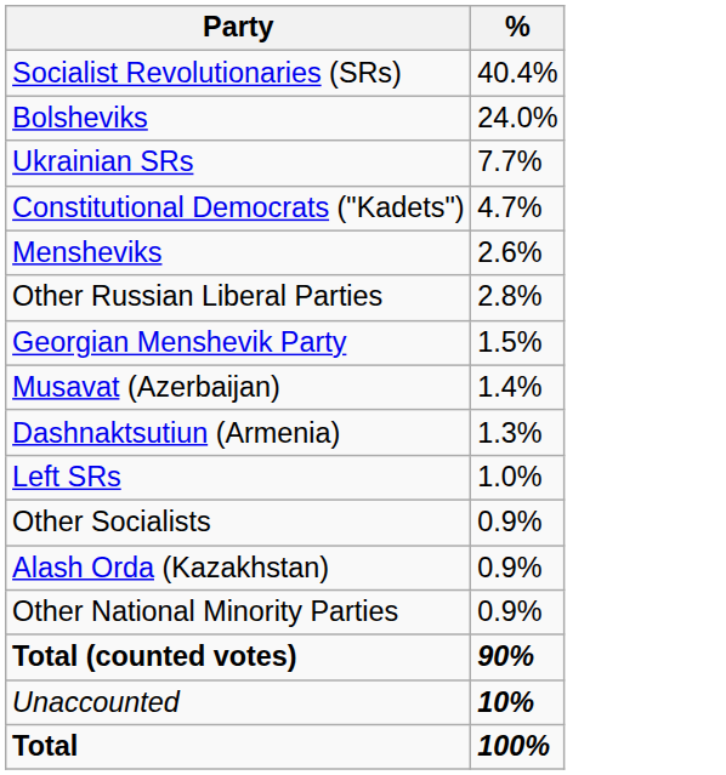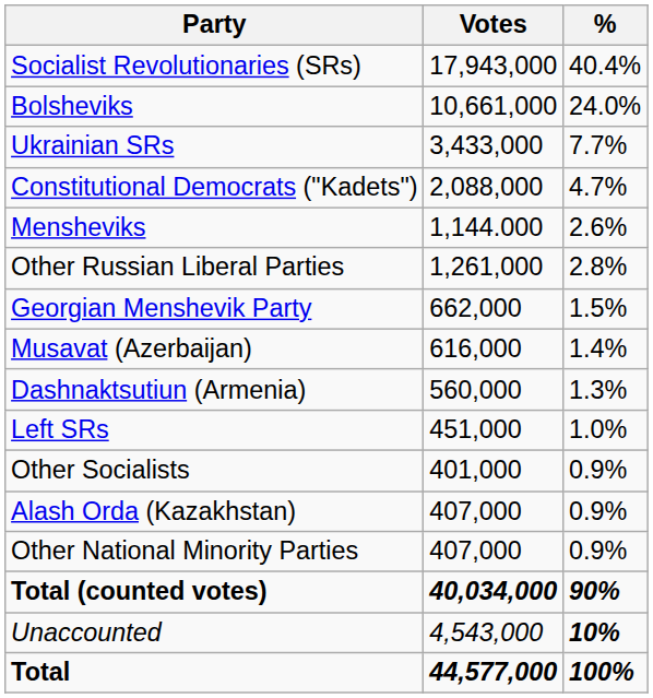+ column: Votes | 17,943,000 | 10,661,000 | 3,433,000 | 2,088,000 | 1,144.000 | 1,261,000 | 662,000 | 616,000 | 560,000 | 451,000 | 401,000 | 407,000 | 407,000 | 40,034,000 | 4,543,000 | 44,577,000
